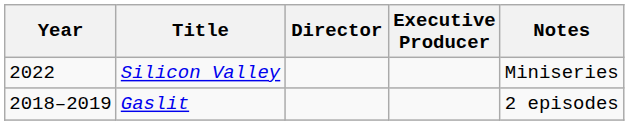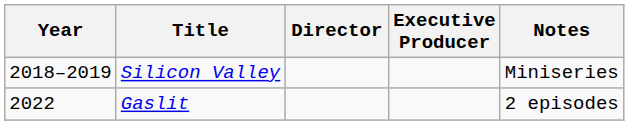Silicon Valley | Year: 2022 -> 2018–2019
Gaslit | Year: 2018–2019 -> 2022
